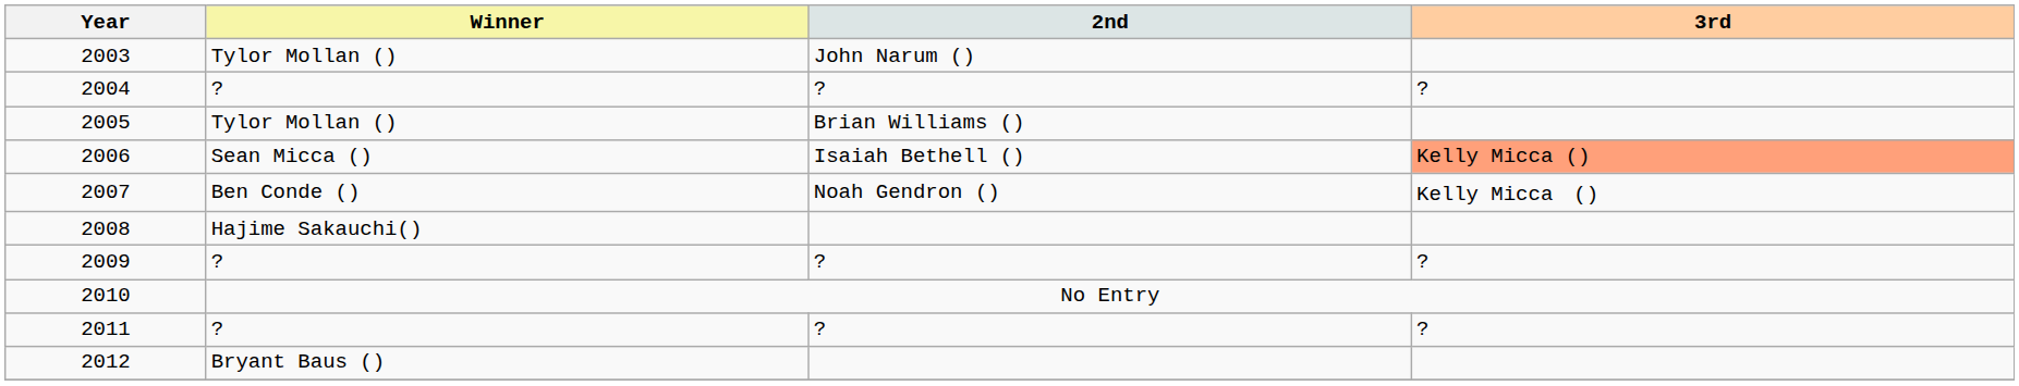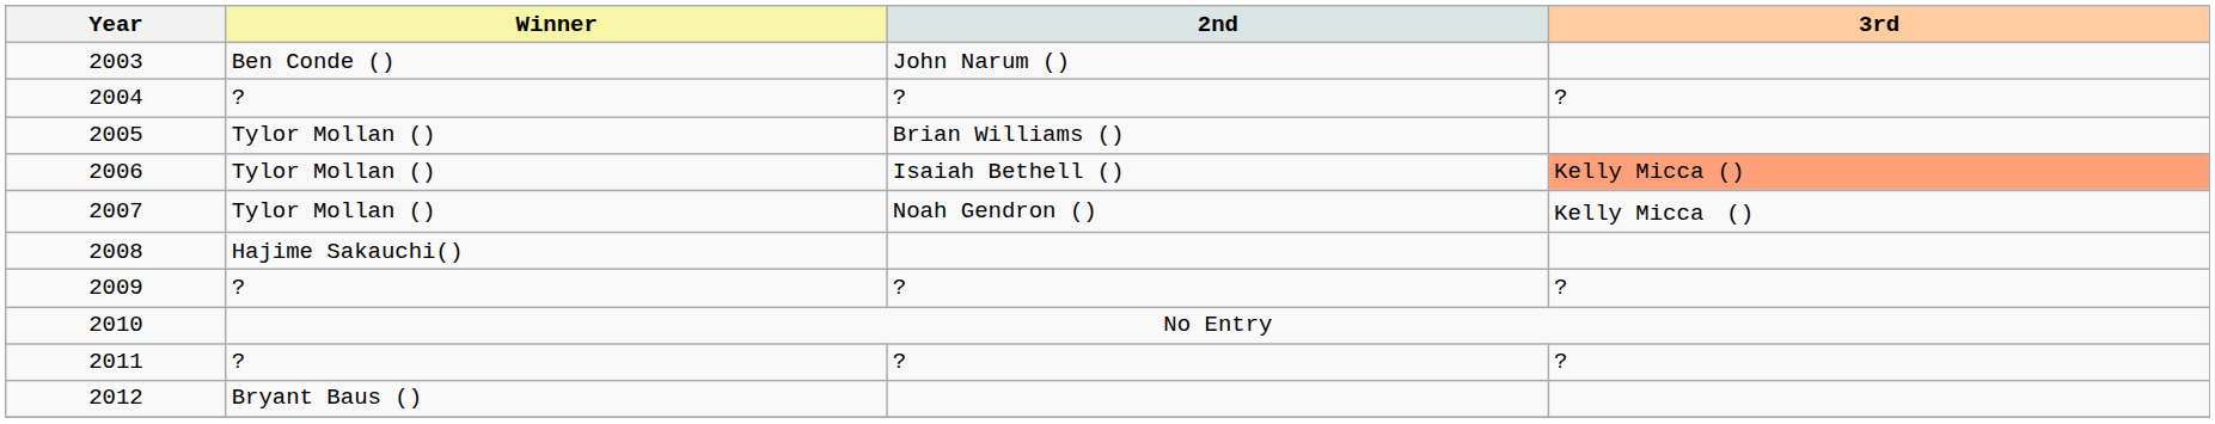2003 | Winner: Tylor Mollan () -> Ben Conde ()
2006 | Winner: Sean Micca () -> Tylor Mollan ()
2007 | Winner: Ben Conde () -> Tylor Mollan ()
